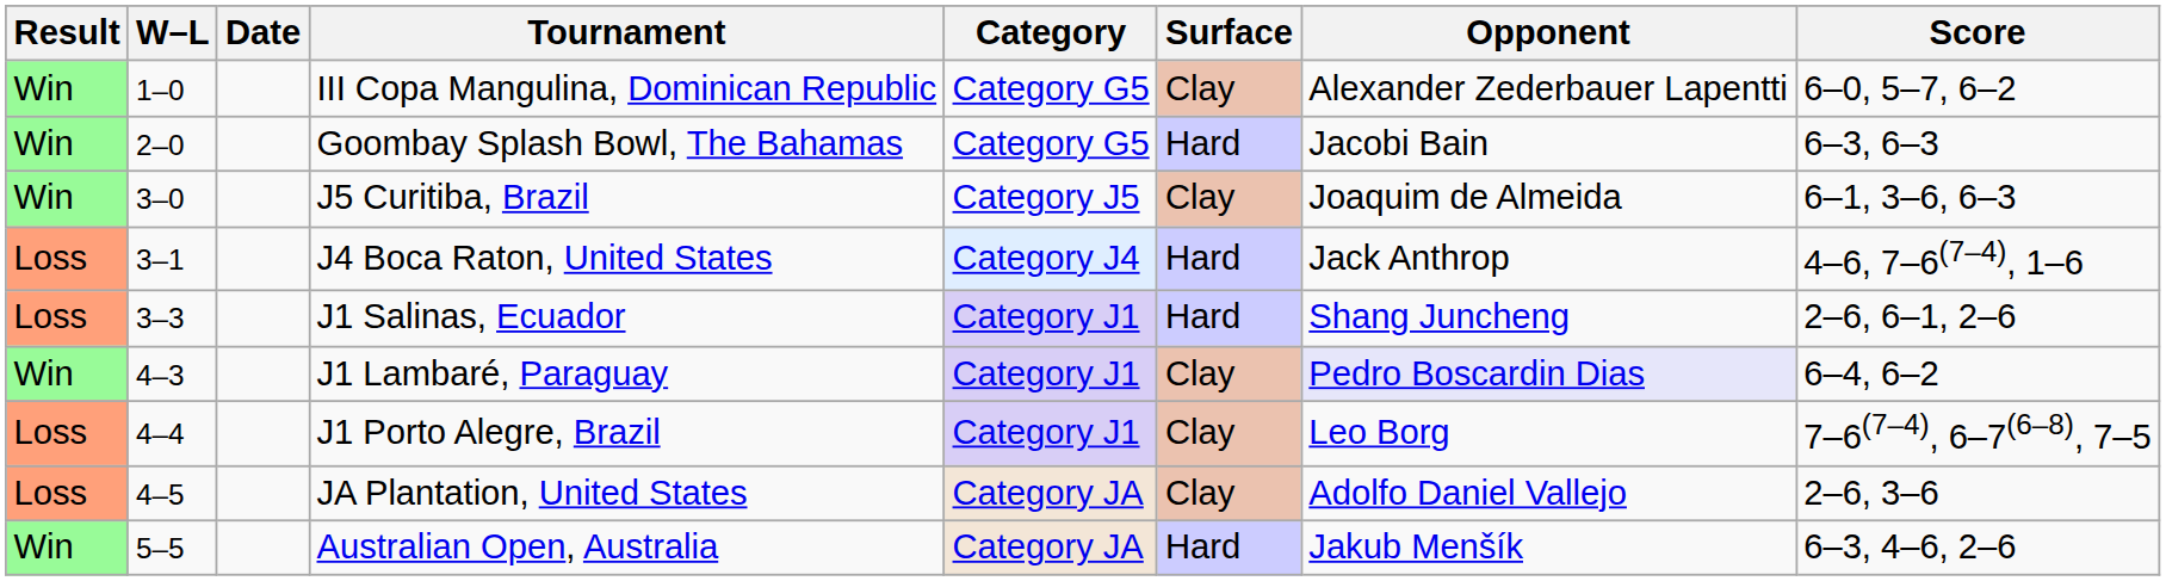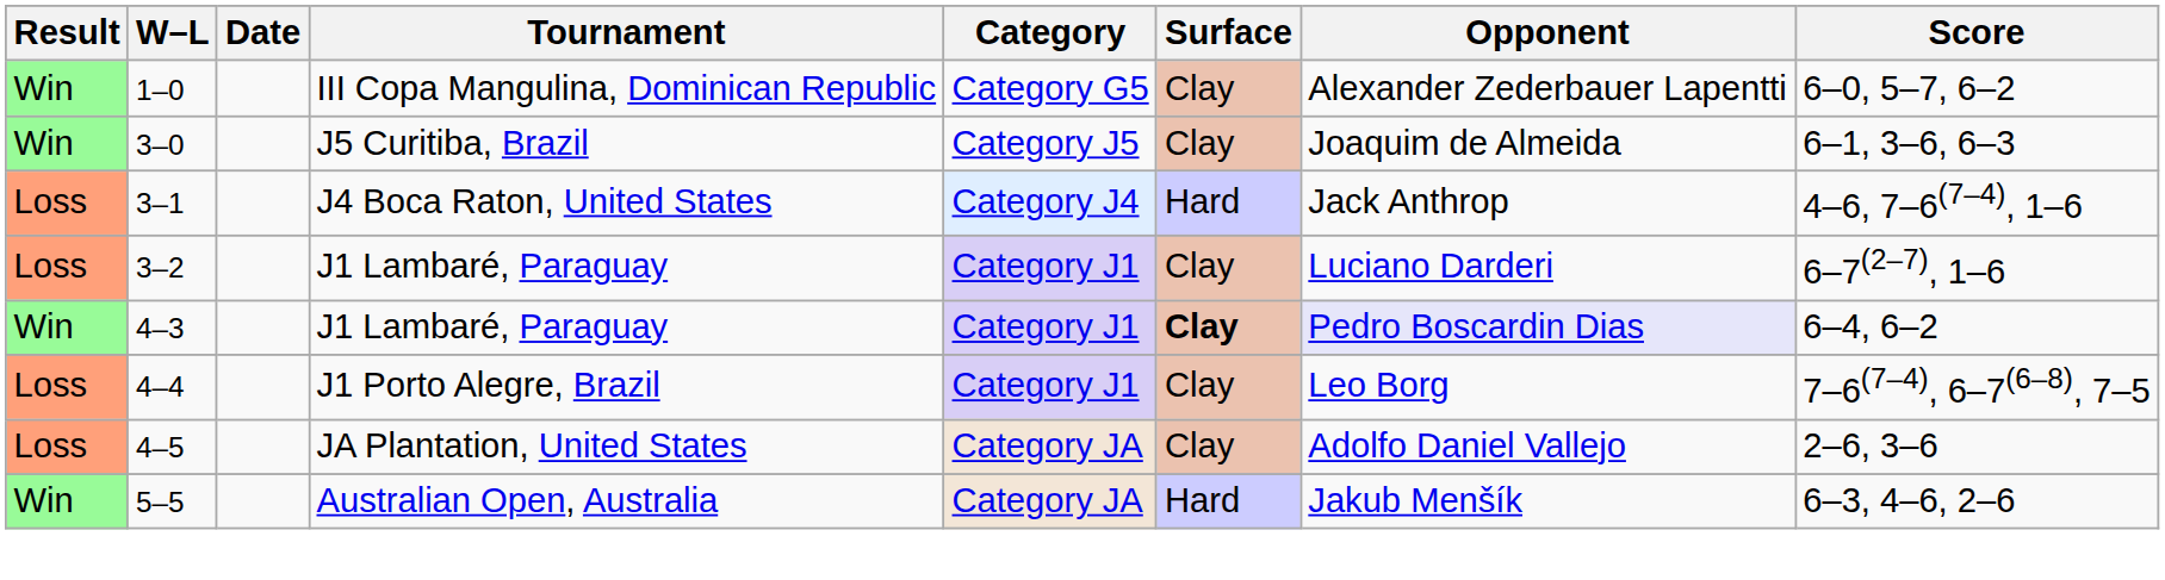- row: Win | 2–0 | Goombay Splash Bowl, The Bahamas | Category G5 | Hard | Jacobi Bain | 6–3, 6–3
+ row: Loss | 3–2 | J1 Lambaré, Paraguay | Category J1 | Clay | Luciano Darderi | 6–7(2–7), 1–6
- row: Loss | 3–3 | J1 Salinas, Ecuador | Category J1 | Hard | Shang Juncheng | 2–6, 6–1, 2–6
4–3 / J1 Lambaré, Paraguay | Surface: normal -> bold
